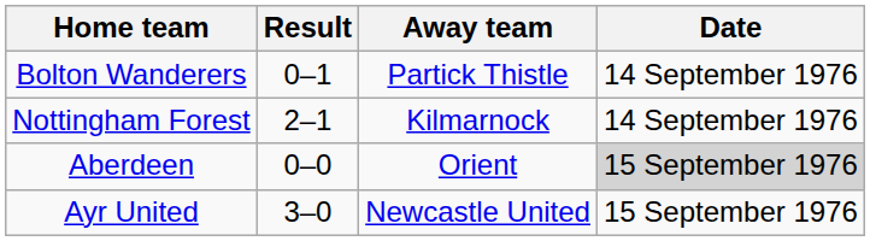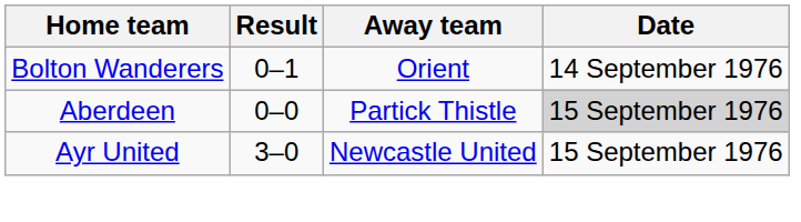Bolton Wanderers | Away team: Partick Thistle -> Orient
- row: Nottingham Forest | 2–1 | Kilmarnock | 14 September 1976
Aberdeen | Away team: Orient -> Partick Thistle
